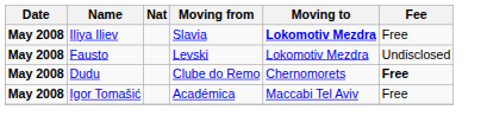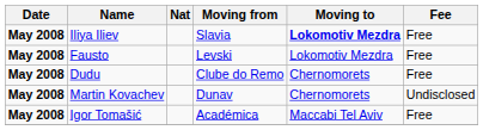Fausto | Fee: Undisclosed -> Free
Dudu | Fee: bold -> normal
+ row: May 2008 | Martin Kovachev | Dunav | Chernomorets | Undisclosed
